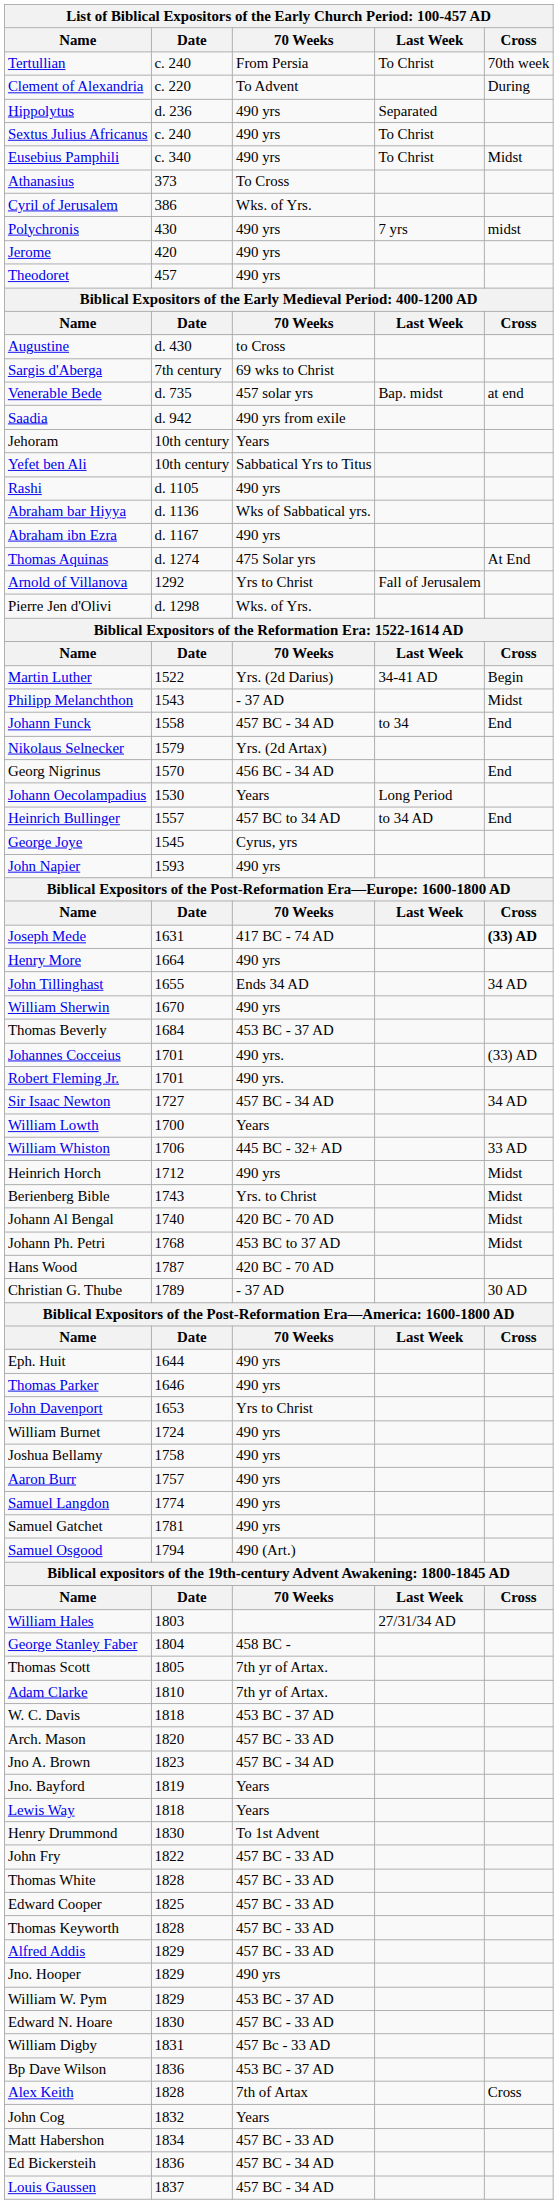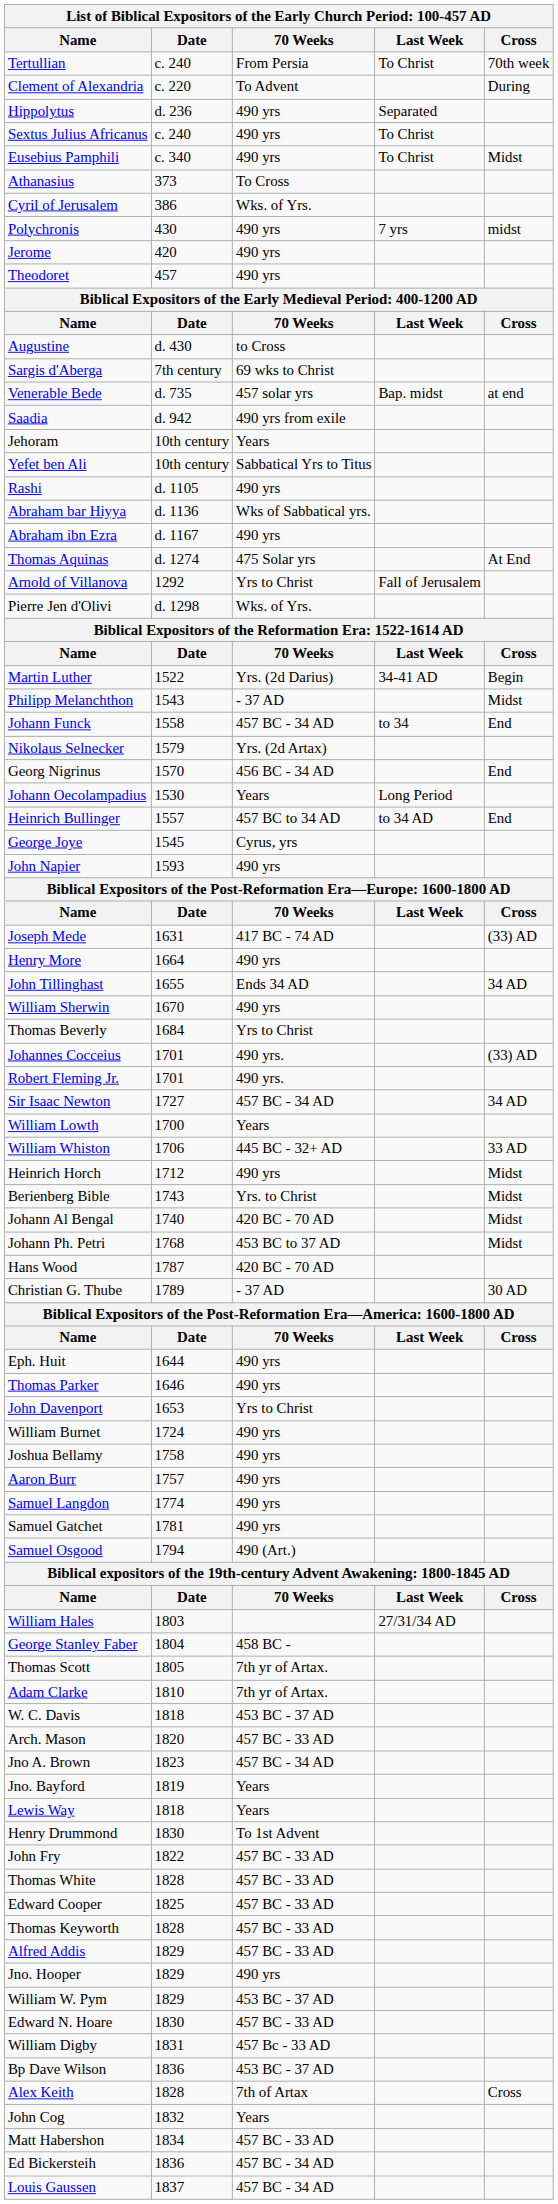Joseph Mede | Cross: bold -> normal
Thomas Beverly | 70 Weeks: 453 BC - 37 AD -> Yrs to Christ
